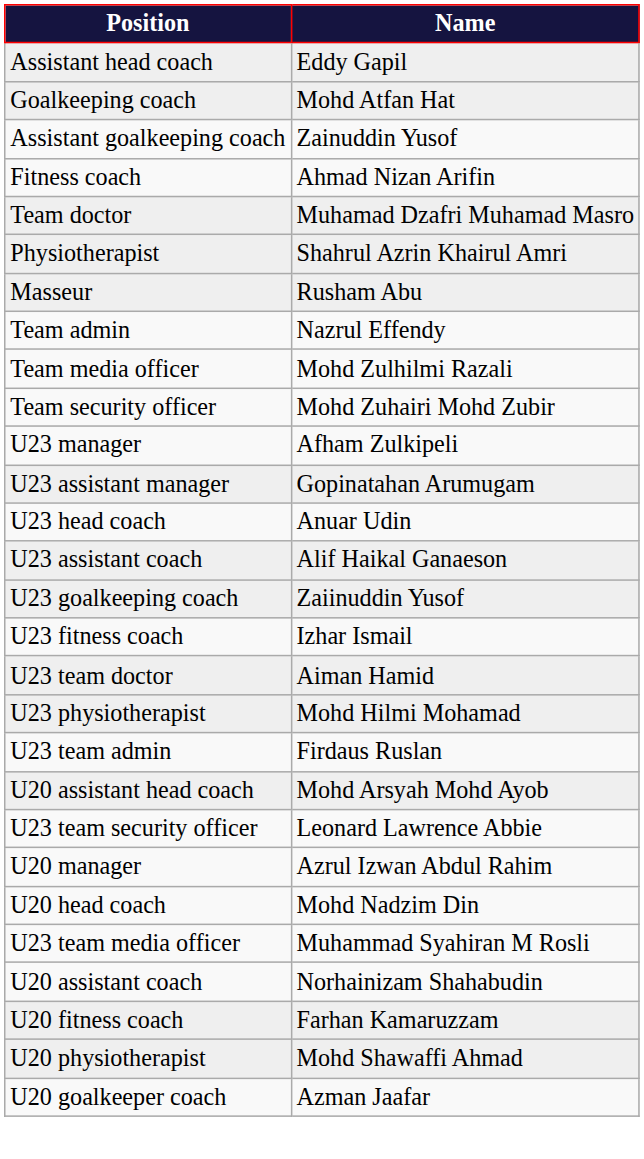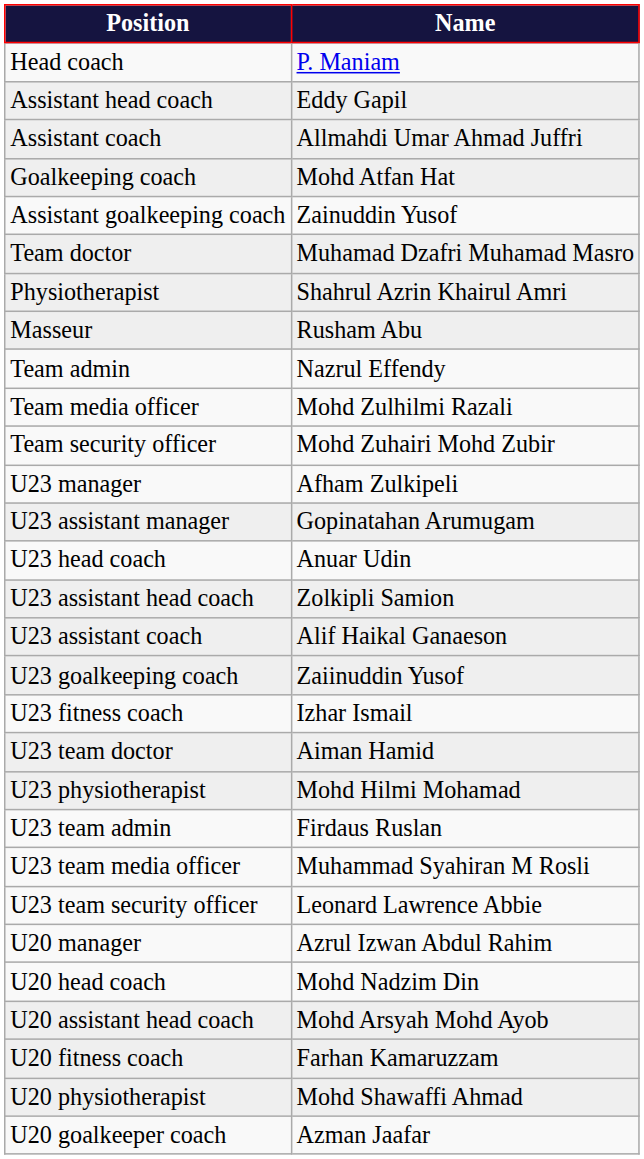+ row: Head coach | P. Maniam
+ row: Assistant coach | Allmahdi Umar Ahmad Juffri
- row: Fitness coach | Ahmad Nizan Arifin
+ row: U23 assistant head coach | Zolkipli Samion
rows swapped: U23 team media officer <-> U20 assistant head coach
- row: U20 assistant coach | Norhainizam Shahabudin
